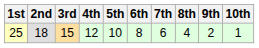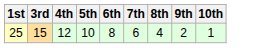- column: 2nd | 18
